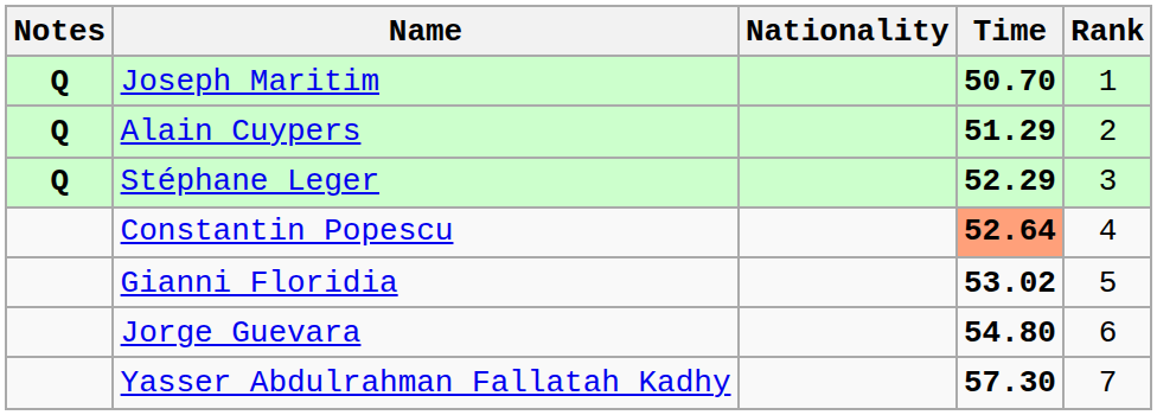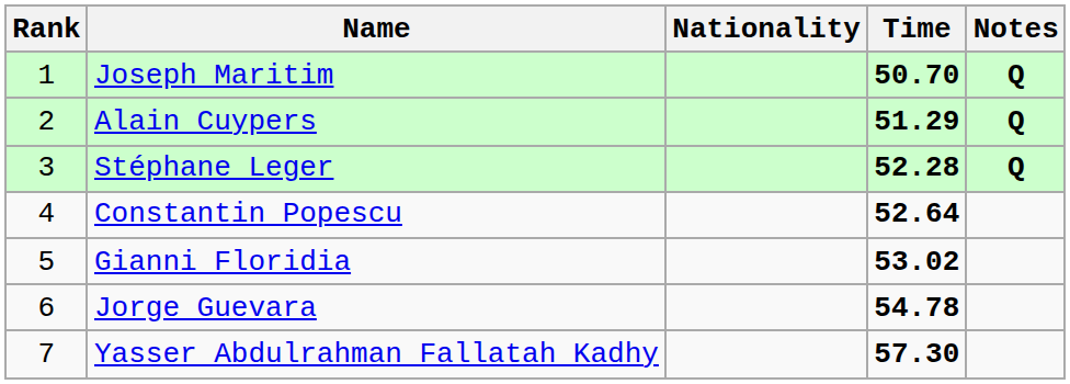columns swapped: Rank <-> Notes
Stéphane Leger | Time: 52.29 -> 52.28
Constantin Popescu | Time: lightsalmon background -> no background
Jorge Guevara | Time: 54.80 -> 54.78
